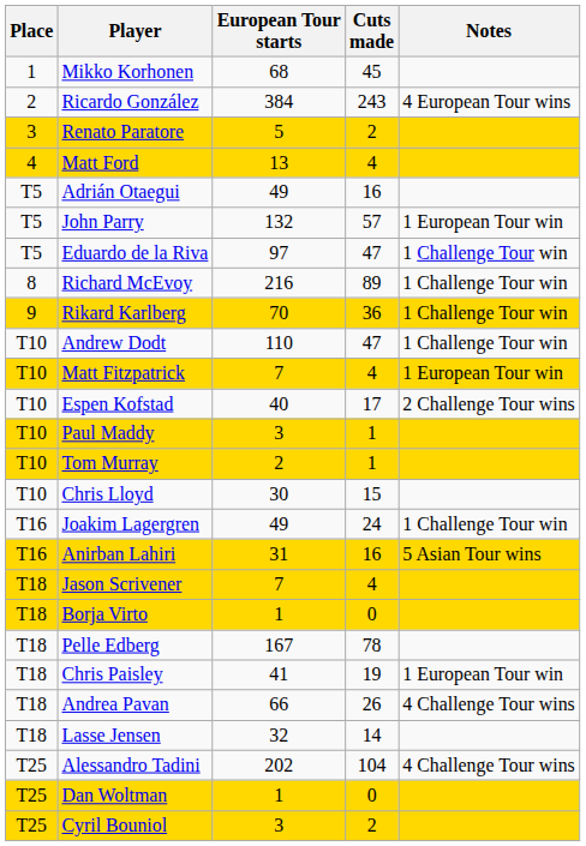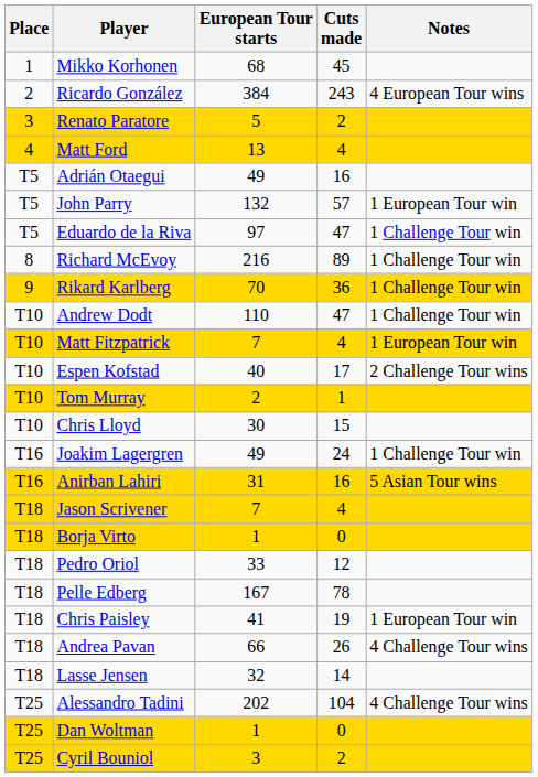- row: T10 | Paul Maddy | 3 | 1
+ row: T18 | Pedro Oriol | 33 | 12
